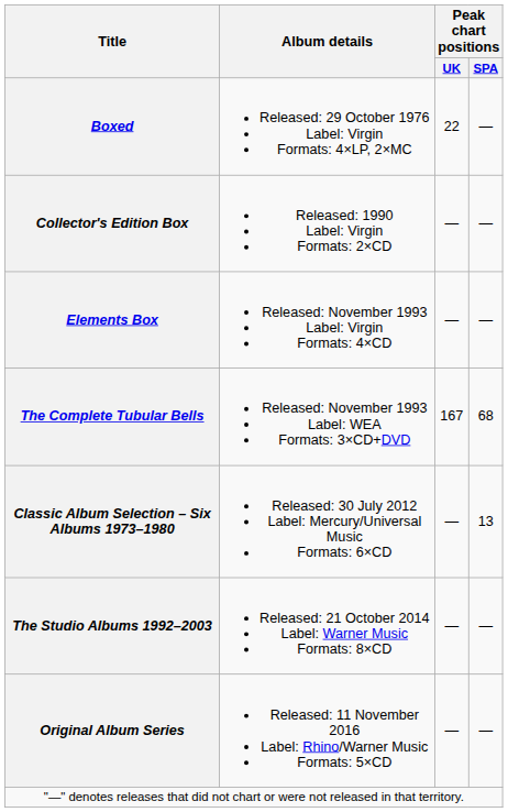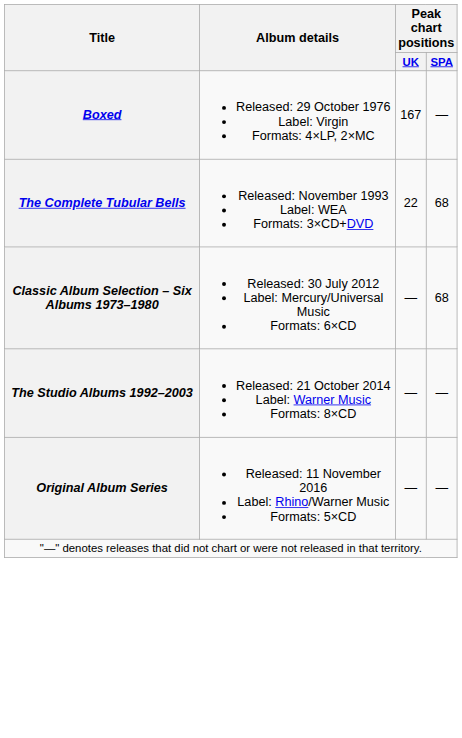Boxed | Peak chart positions / UK: 22 -> 167
- row: Collector's Edition Box | Released: 1990 Label: Virgin Formats: 2×CD | — | —
- row: Elements Box | Released: November 1993 Label: Virgin Formats: 4×CD | — | —
The Complete Tubular Bells | Peak chart positions / UK: 167 -> 22
Classic Album Selection – Six Albums 1973–1980 | Peak chart positions / SPA: 13 -> 68
